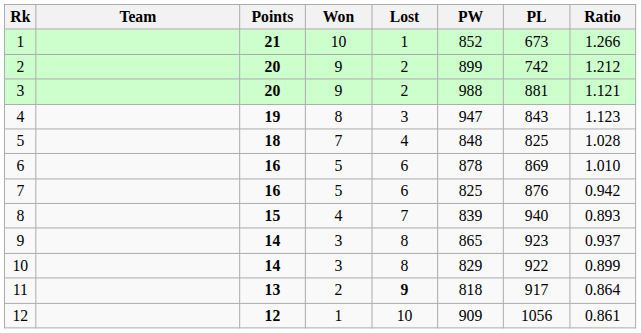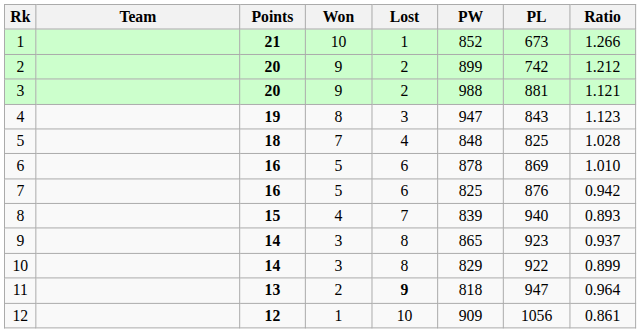11 | PL: 917 -> 947
11 | Ratio: 0.864 -> 0.964
